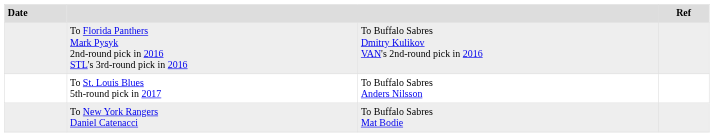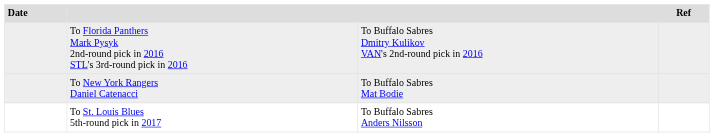rows swapped: To St. Louis Blues 5th-round pick in 2017 <-> To New York Rangers Daniel Catenacci
